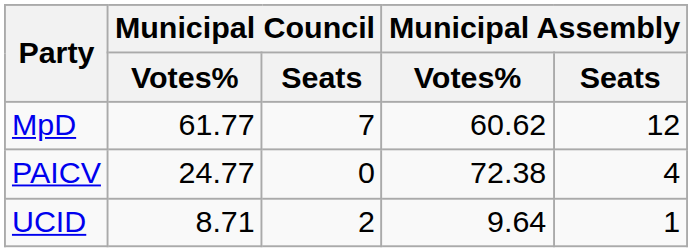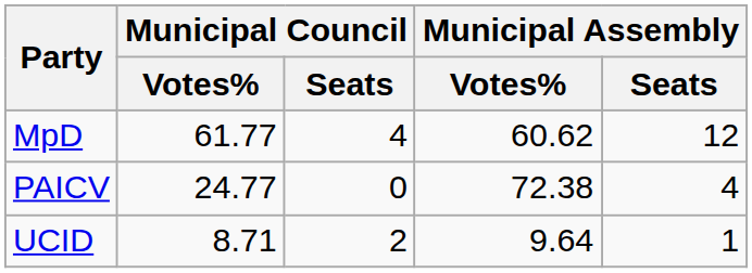MpD | Municipal Council / Seats: 7 -> 4
